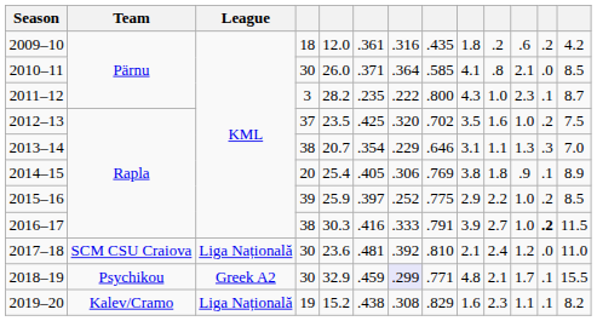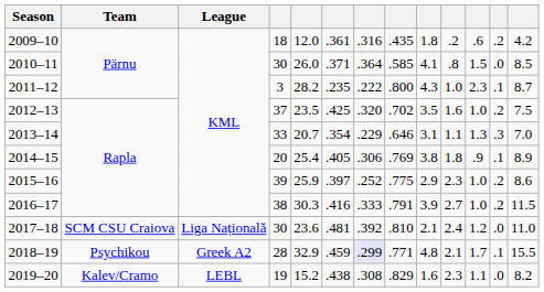2010–11 | column 11: 2.1 -> 1.5
2013–14 | column 4: 38 -> 33
2015–16 | column 10: 2.2 -> 2.3
2015–16 | column 13: 8.5 -> 8.6
2016–17 | column 12: bold -> normal
2018–19 | column 4: 30 -> 28
2019–20 | League: Liga Națională -> LEBL
2019–20 | column 12: .1 -> .0
